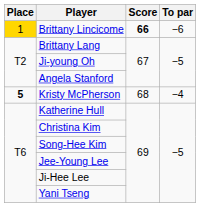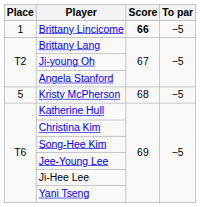Brittany Lincicome | Place: gold background -> no background
Brittany Lincicome | To par: −6 -> −5
Kristy McPherson | Place: bold -> normal
Kristy McPherson | To par: −4 -> −5
